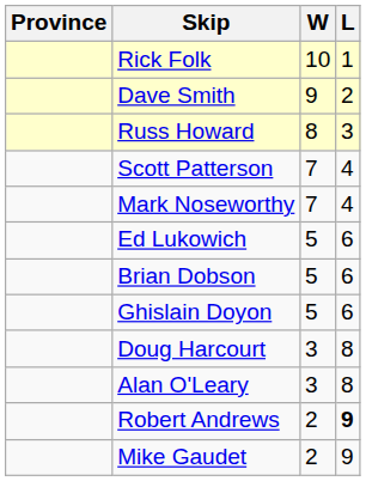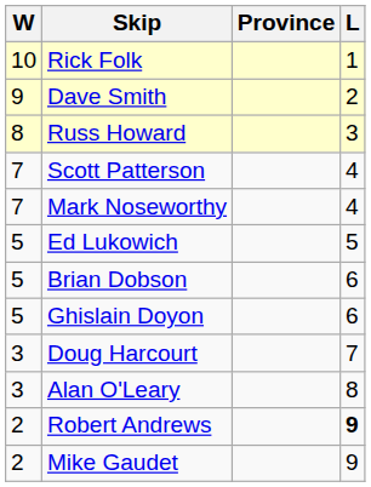columns swapped: Province <-> W
Ed Lukowich | L: 6 -> 5
Doug Harcourt | L: 8 -> 7
